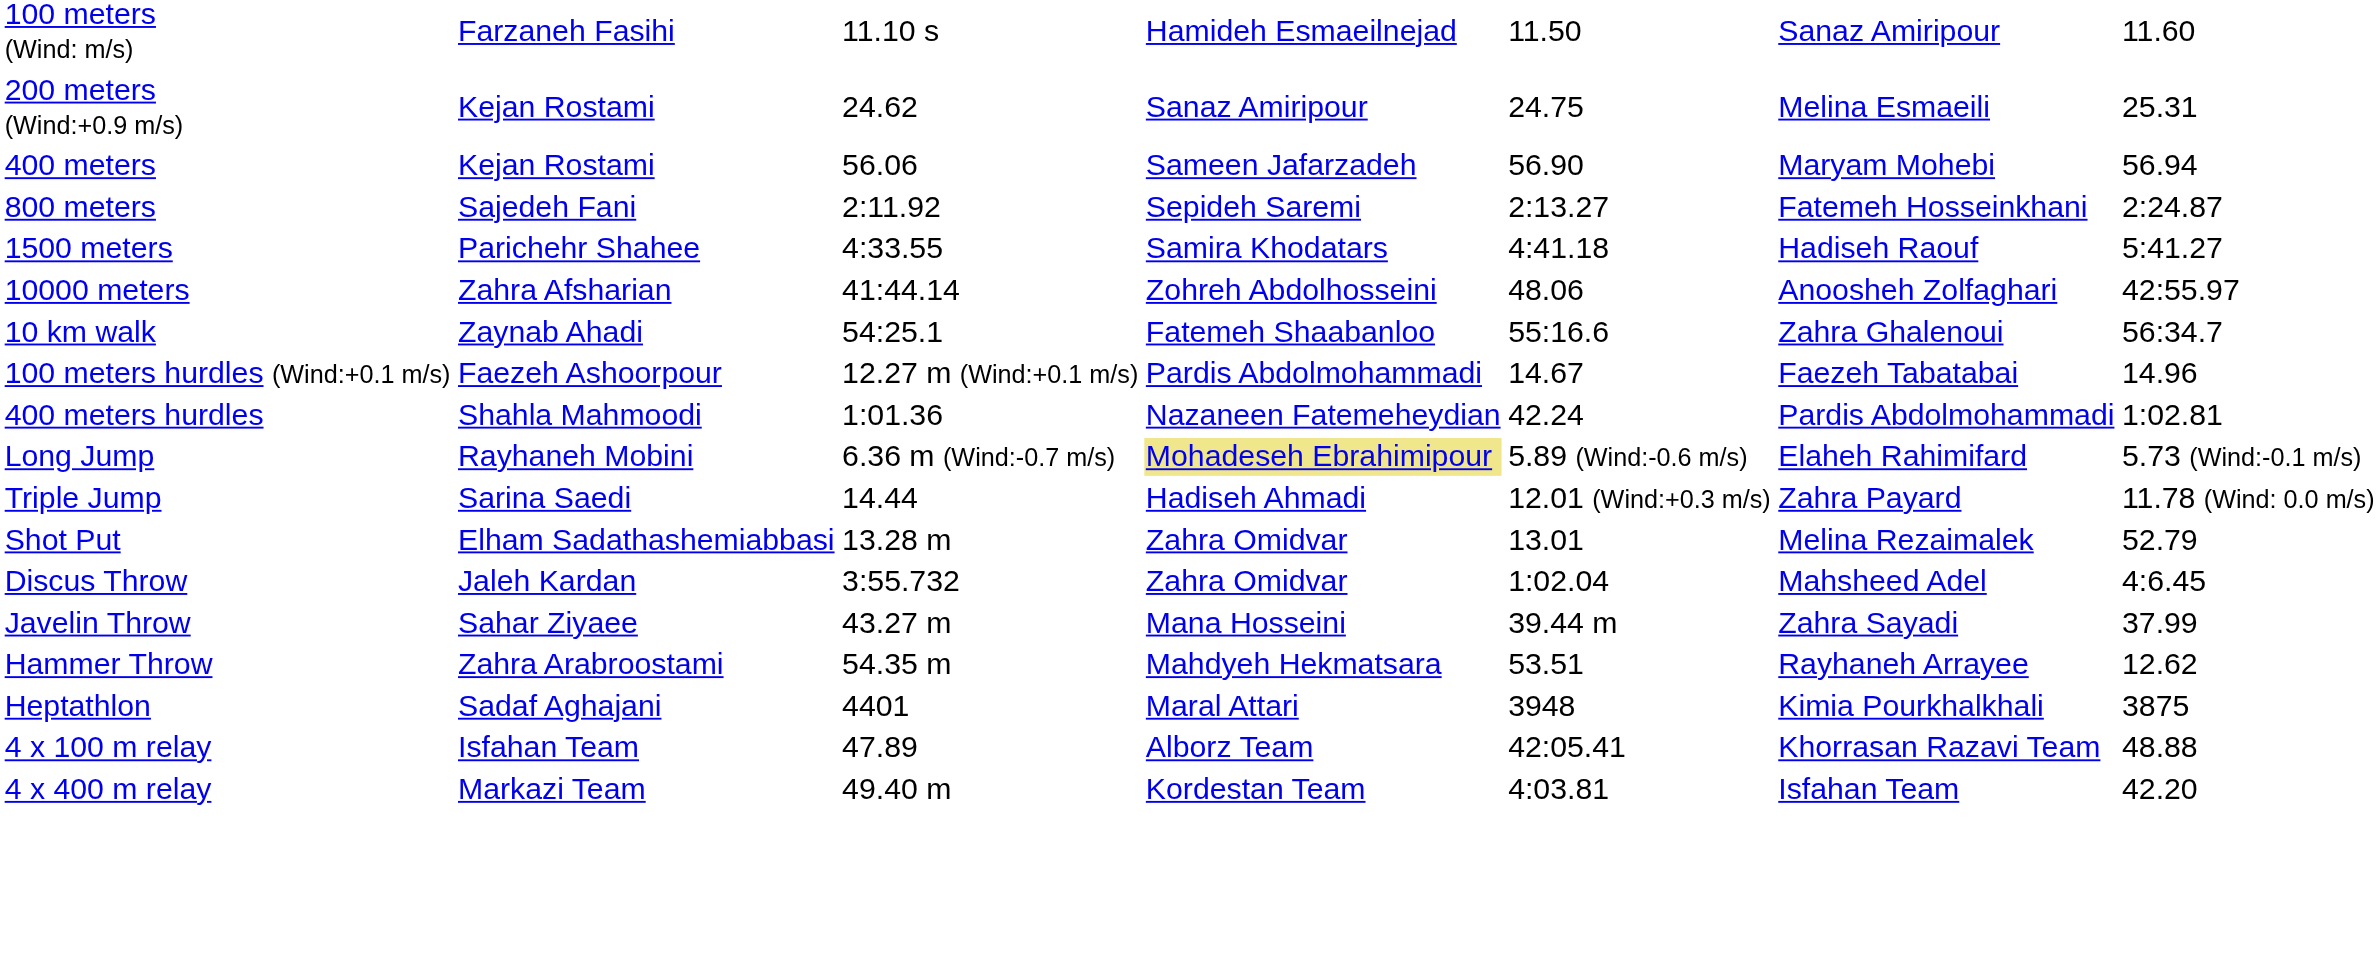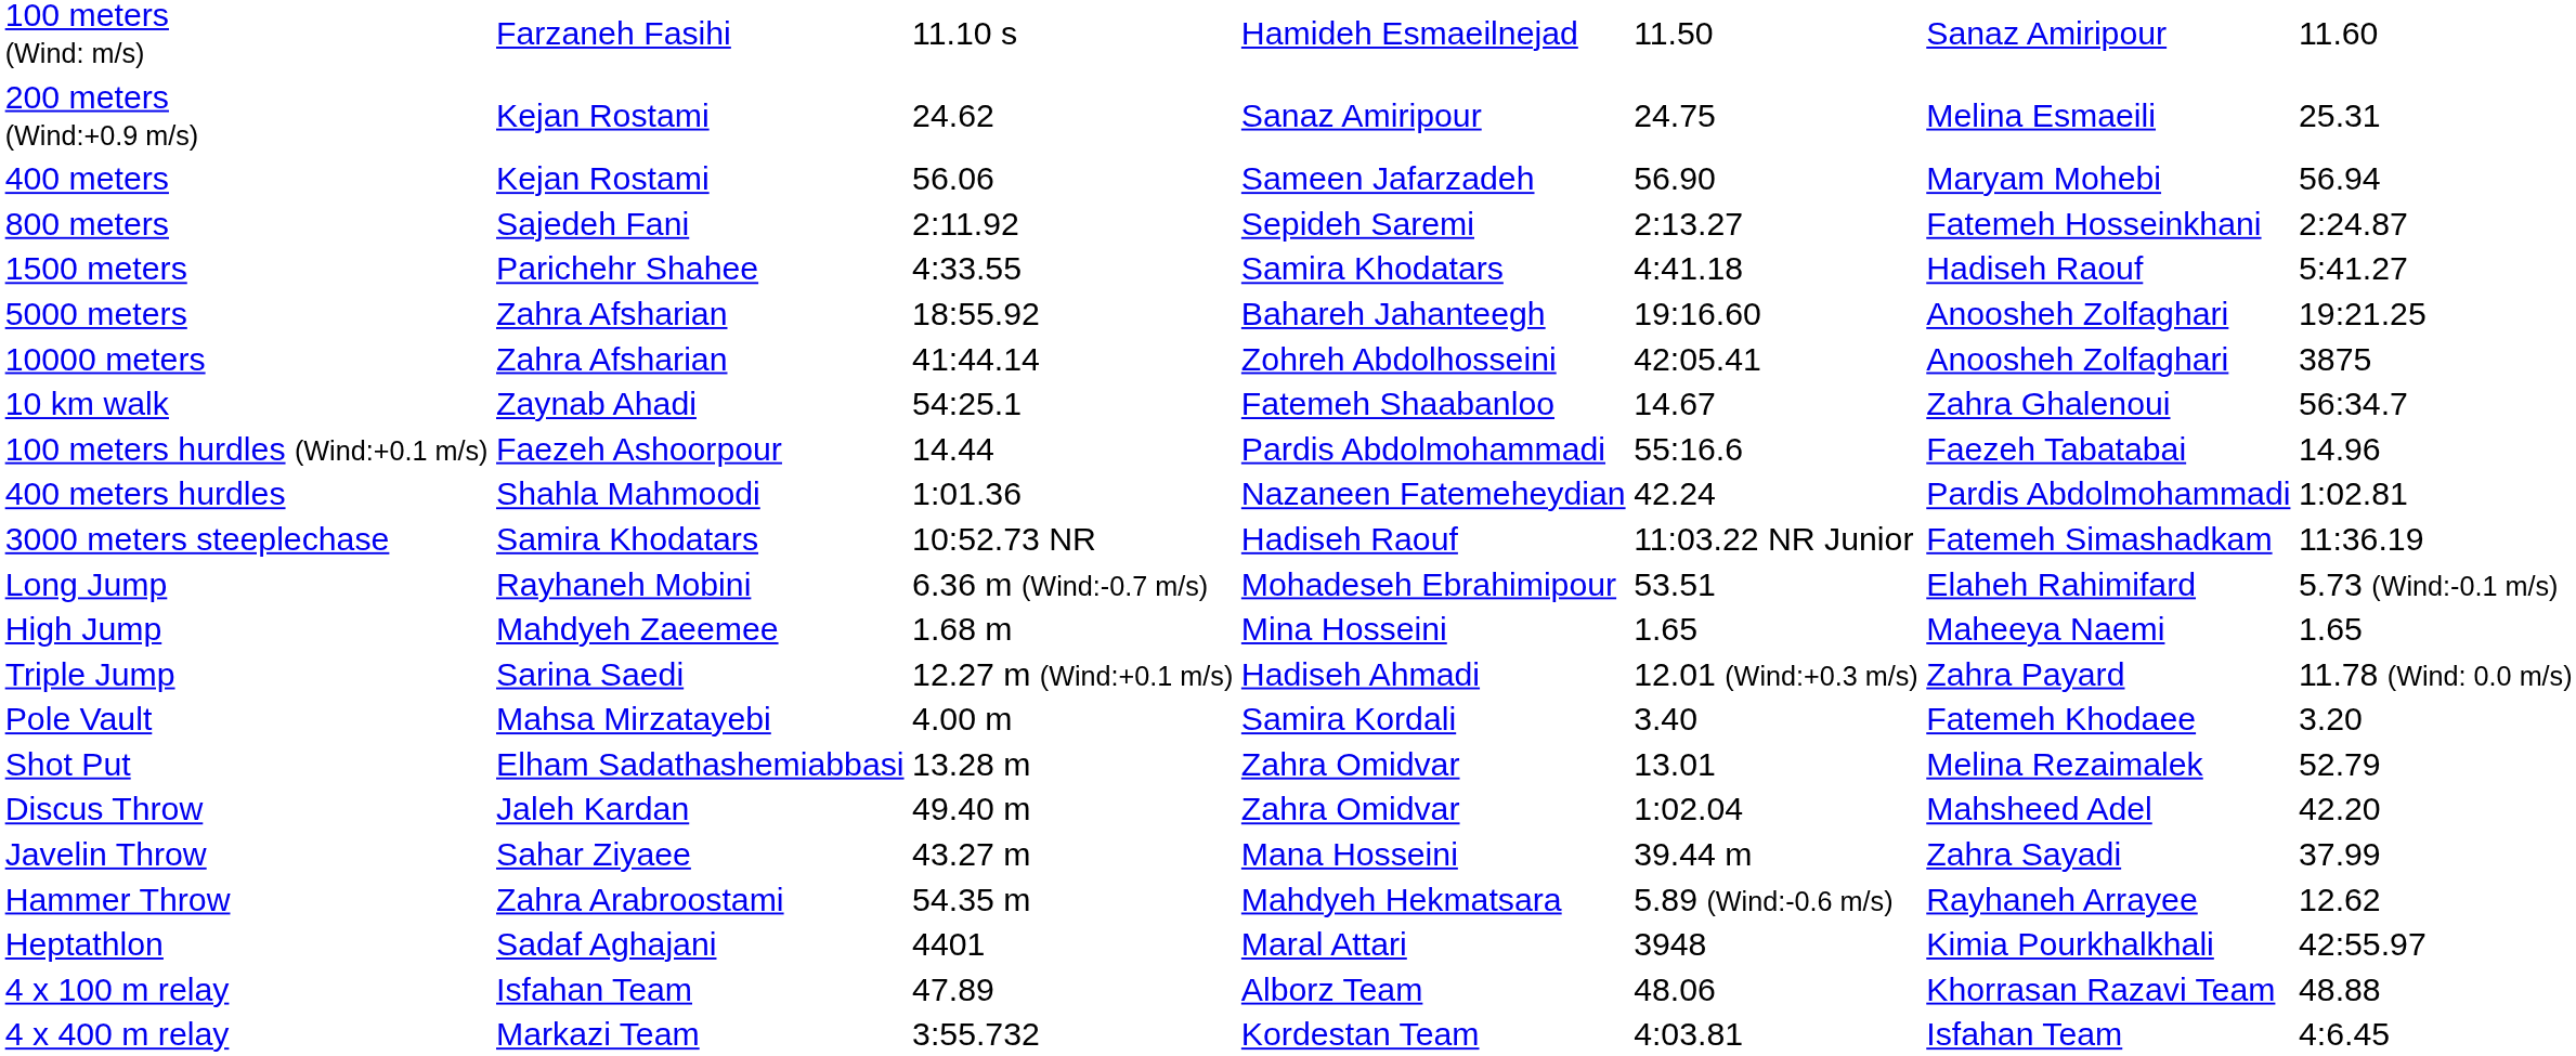+ row: 5000 meters | Zahra Afsharian | 18:55.92 | Bahareh Jahanteegh | 19:16.60 | Anoosheh Zolfaghari | 19:21.25
10000 meters | column 5: 48.06 -> 42:05.41
10000 meters | column 7: 42:55.97 -> 3875
10 km walk | column 5: 55:16.6 -> 14.67
100 meters hurdles (Wind:+0.1 m/s) | column 3: 12.27 m (Wind:+0.1 m/s) -> 14.44
100 meters hurdles (Wind:+0.1 m/s) | column 5: 14.67 -> 55:16.6
+ row: 3000 meters steeplechase | Samira Khodatars | 10:52.73 NR | Hadiseh Raouf | 11:03.22 NR Junior | Fatemeh Simashadkam | 11:36.19
Long Jump | column 4: khaki background -> no background
Long Jump | column 5: 5.89 (Wind:-0.6 m/s) -> 53.51
+ row: High Jump | Mahdyeh Zaeemee | 1.68 m | Mina Hosseini | 1.65 | Maheeya Naemi | 1.65
Triple Jump | column 3: 14.44 -> 12.27 m (Wind:+0.1 m/s)
+ row: Pole Vault | Mahsa Mirzatayebi | 4.00 m | Samira Kordali | 3.40 | Fatemeh Khodaee | 3.20
Discus Throw | column 3: 3:55.732 -> 49.40 m
Discus Throw | column 7: 4:6.45 -> 42.20
Hammer Throw | column 5: 53.51 -> 5.89 (Wind:-0.6 m/s)
Heptathlon | column 7: 3875 -> 42:55.97
4 x 100 m relay | column 5: 42:05.41 -> 48.06
4 x 400 m relay | column 3: 49.40 m -> 3:55.732
4 x 400 m relay | column 7: 42.20 -> 4:6.45
